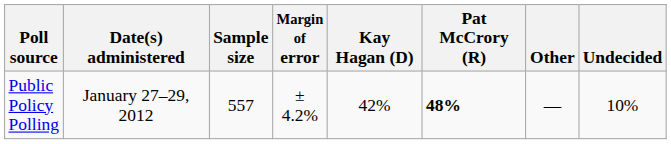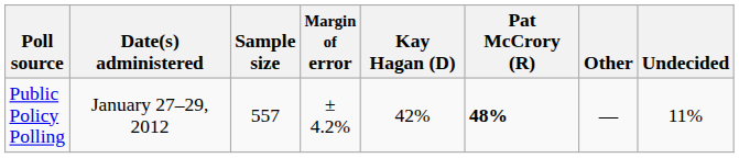Public Policy Polling | Undecided: 10% -> 11%
